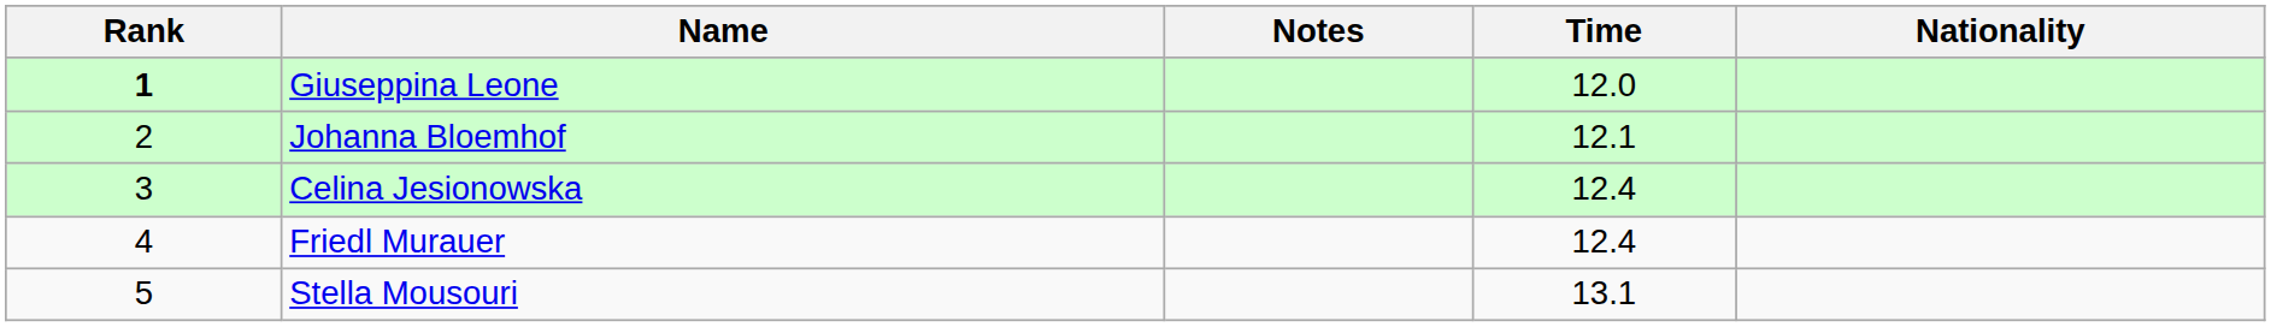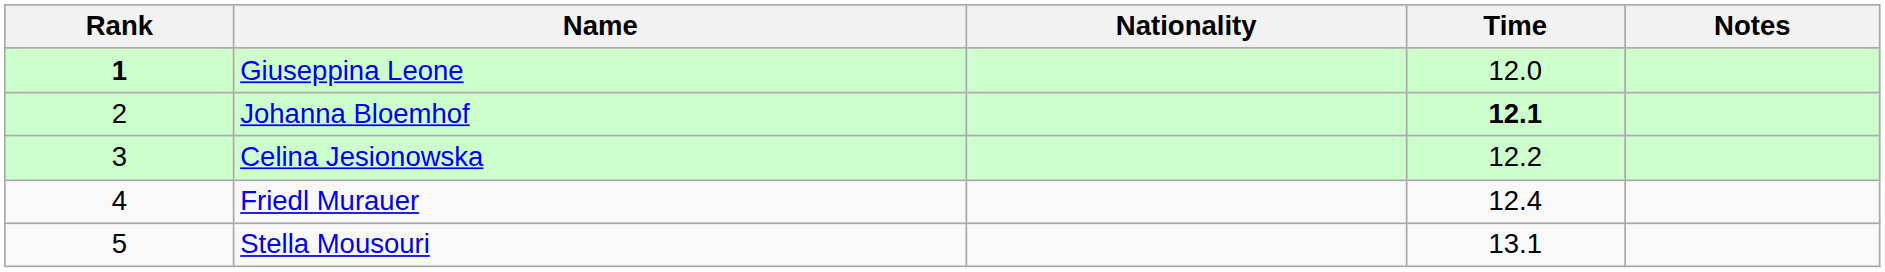columns swapped: Nationality <-> Notes
Johanna Bloemhof | Time: normal -> bold
Celina Jesionowska | Time: 12.4 -> 12.2
